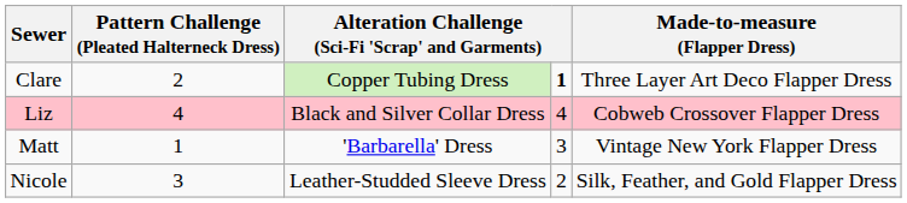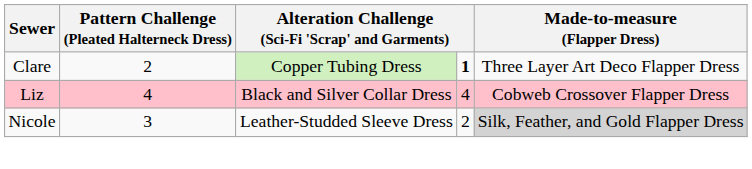- row: Matt | 1 | 'Barbarella' Dress | 3 | Vintage New York Flapper Dress
Nicole | Made-to-measure (Flapper Dress): no background -> lightgrey background
